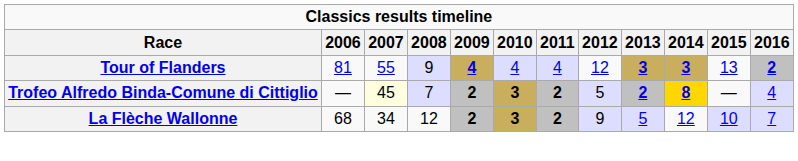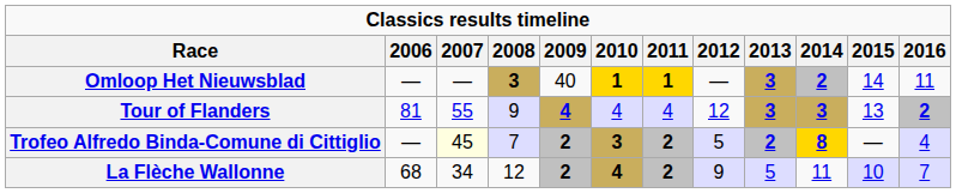+ row: Omloop Het Nieuwsblad | — | — | 3 | 40 | 1 | 1 | — | 3 | 2 | 14 | 11
La Flèche Wallonne | 2010: 3 -> 4
La Flèche Wallonne | 2014: 12 -> 11
